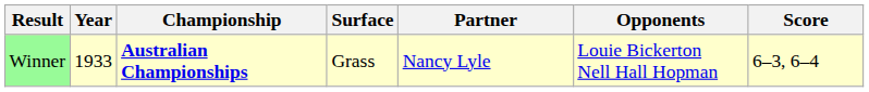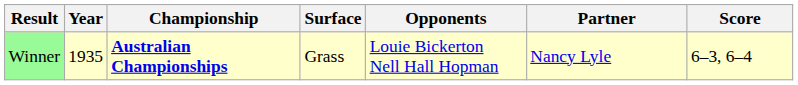columns swapped: Partner <-> Opponents
Winner | Year: 1933 -> 1935
